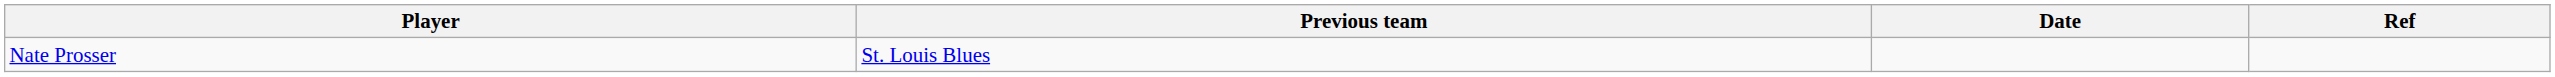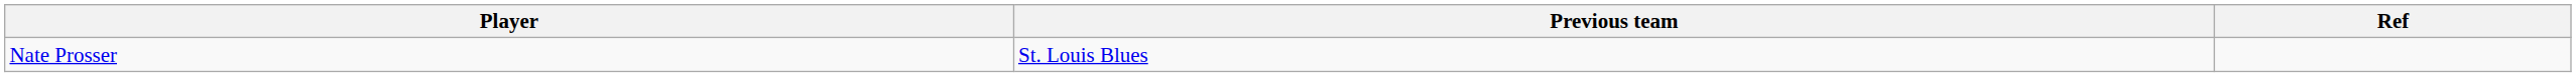- column: Date
